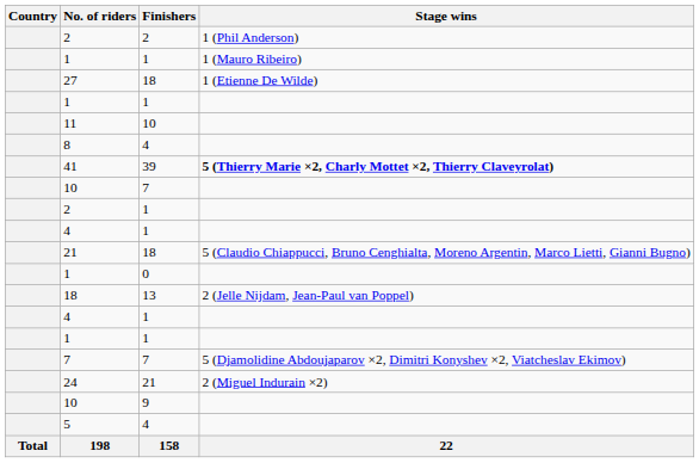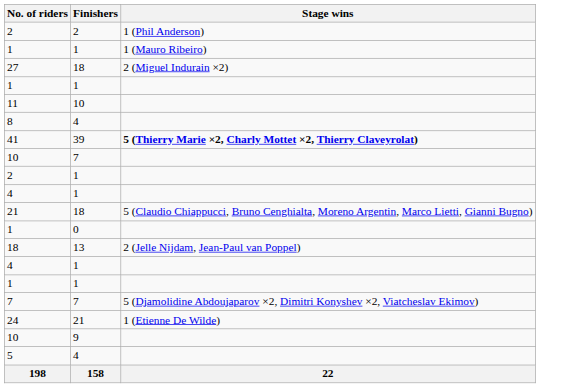- column: Country | Total
27 | Stage wins: 1 (Etienne De Wilde) -> 2 (Miguel Indurain ×2)
24 | Stage wins: 2 (Miguel Indurain ×2) -> 1 (Etienne De Wilde)
